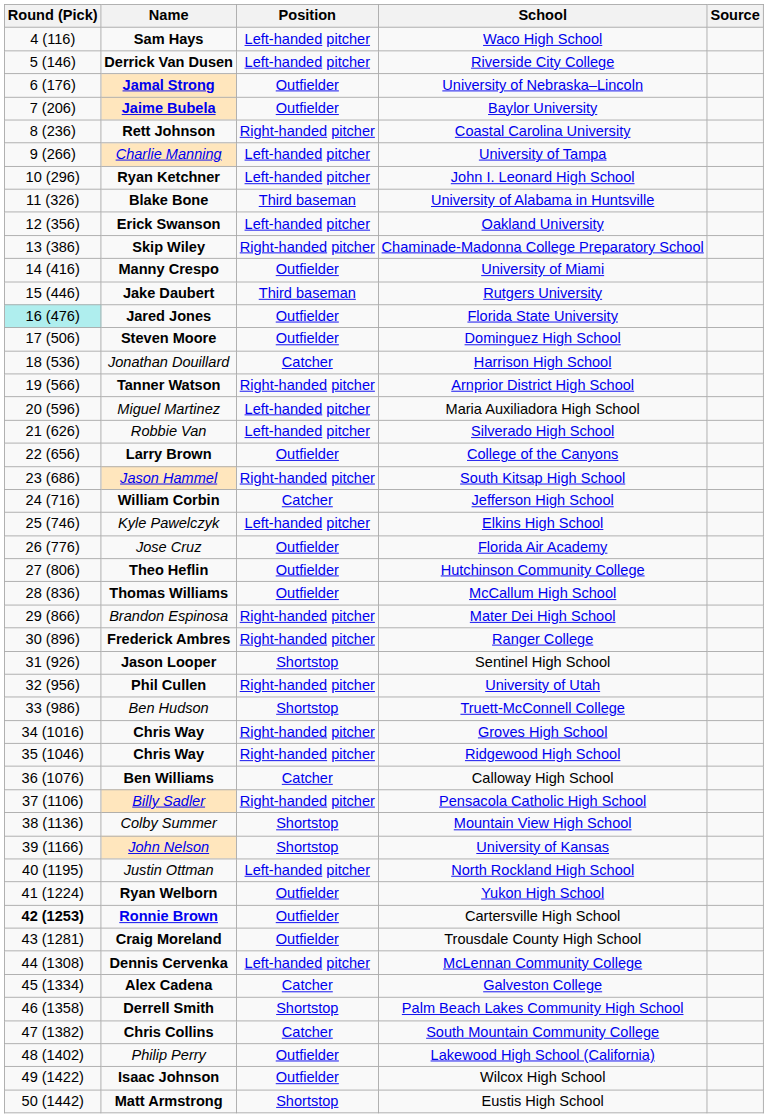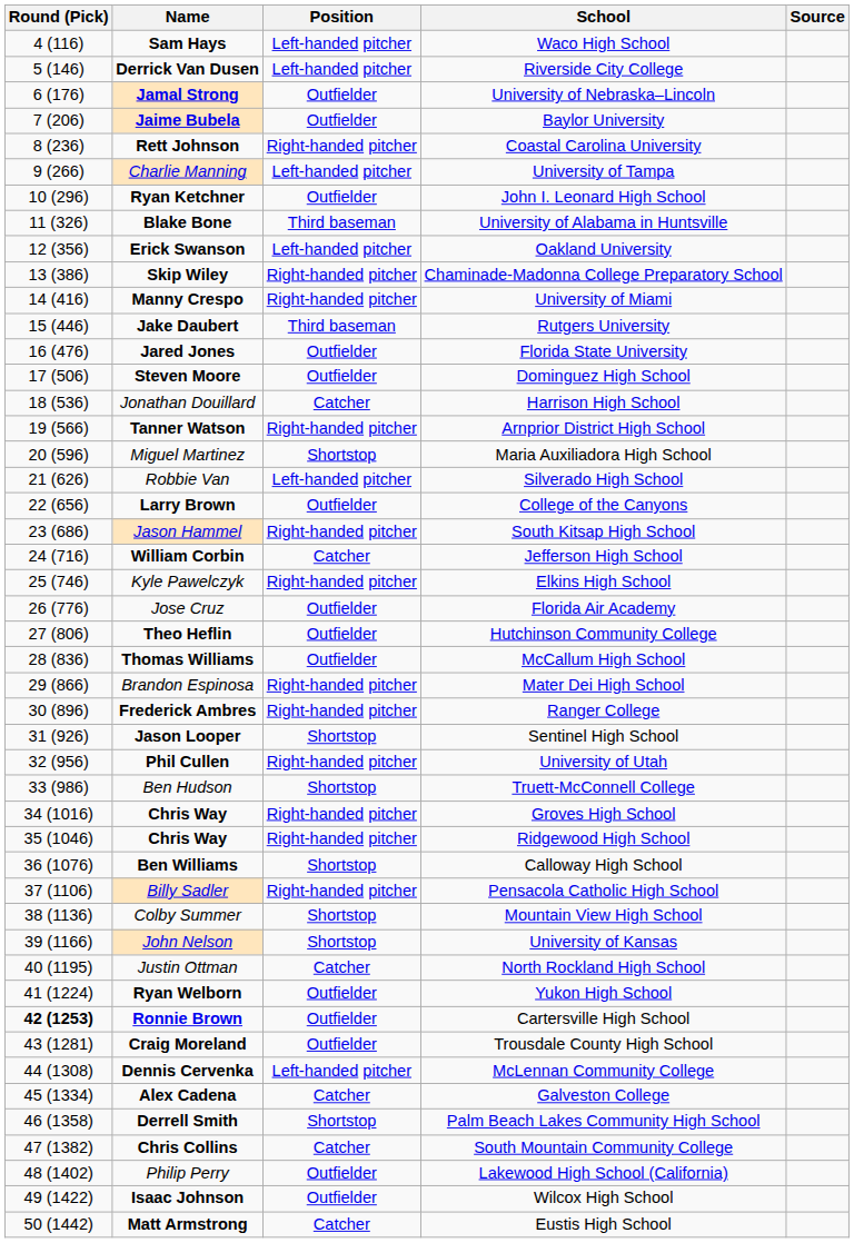John I. Leonard High School | Position: Left-handed pitcher -> Outfielder
University of Miami | Position: Outfielder -> Right-handed pitcher
Florida State University | Round (Pick): paleturquoise background -> no background
Maria Auxiliadora High School | Position: Left-handed pitcher -> Shortstop
Elkins High School | Position: Left-handed pitcher -> Right-handed pitcher
Calloway High School | Position: Catcher -> Shortstop
North Rockland High School | Position: Left-handed pitcher -> Catcher
Eustis High School | Position: Shortstop -> Catcher
